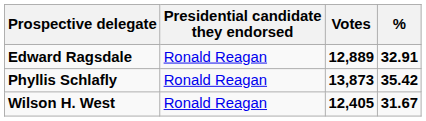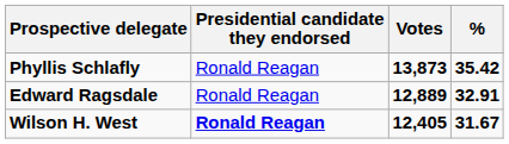rows swapped: Phyllis Schlafly <-> Edward Ragsdale
Wilson H. West | Presidential candidate they endorsed: normal -> bold
